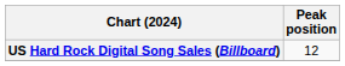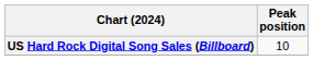US Hard Rock Digital Song Sales (Billboard) | Peak position: 12 -> 10
